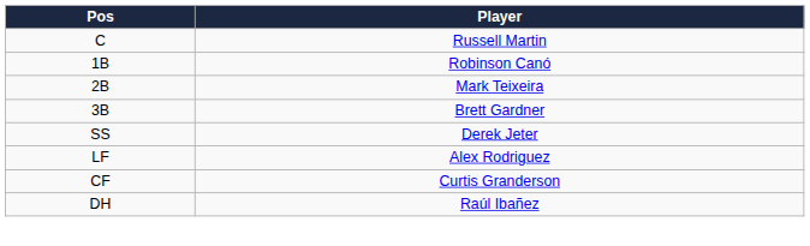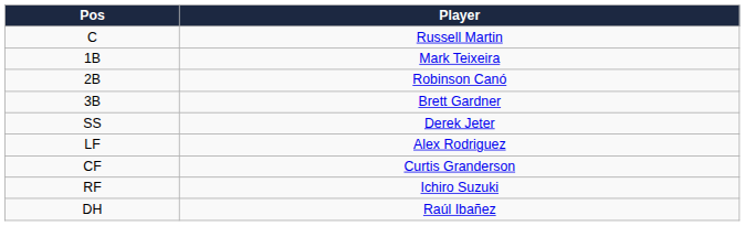1B | Player: Robinson Canó -> Mark Teixeira
2B | Player: Mark Teixeira -> Robinson Canó
+ row: RF | Ichiro Suzuki
